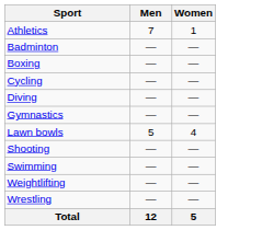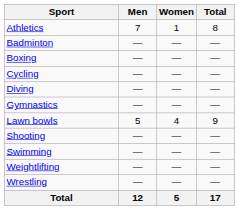+ column: Total | 8 | — | — | — | — | — | 9 | — | — | — | — | 17
